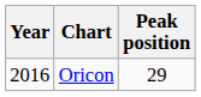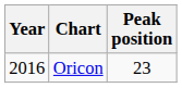Oricon | Peak position: 29 -> 23
